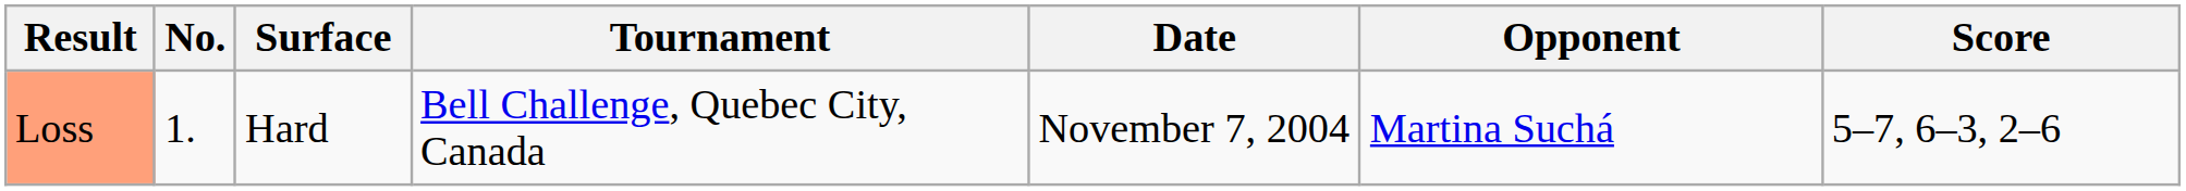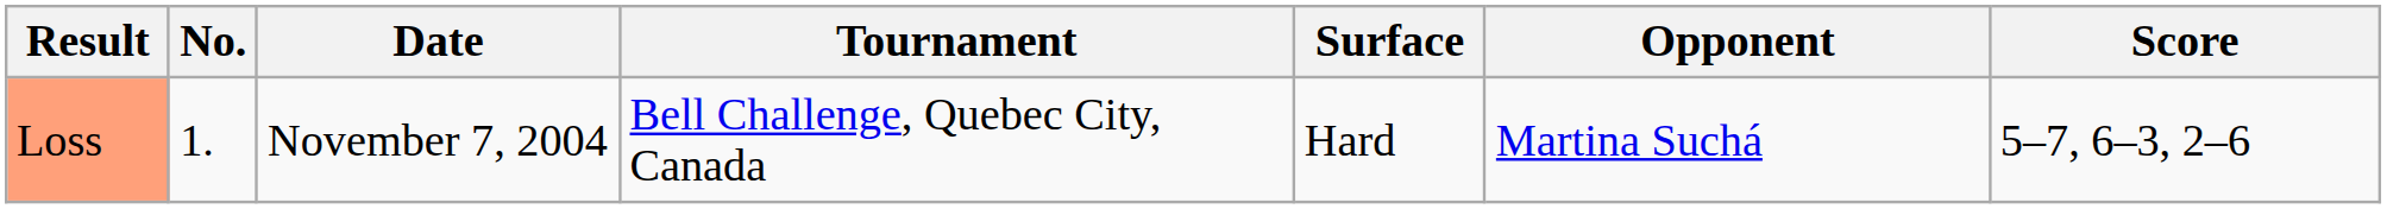columns swapped: Date <-> Surface
